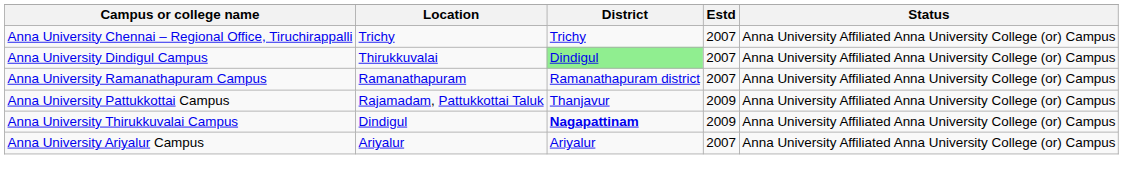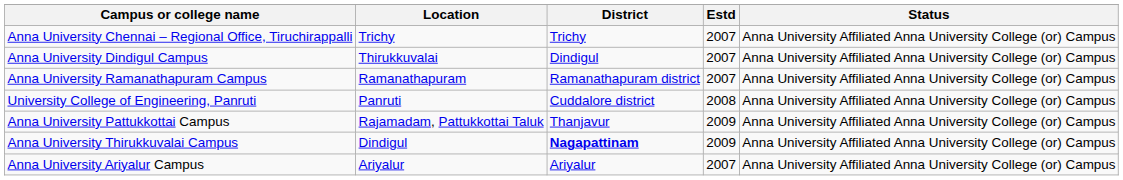Anna University Dindigul Campus | District: lightgreen background -> no background
+ row: University College of Engineering, Panruti | Panruti | Cuddalore district | 2008 | Anna University Affiliated Anna University College (or) Campus
